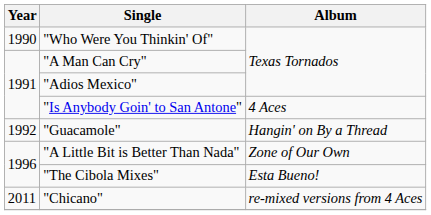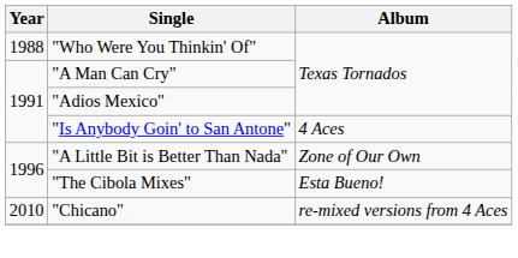"Who Were You Thinkin' Of" | Year: 1990 -> 1988
- row: 1992 | "Guacamole" | Hangin' on By a Thread
"Chicano" | Year: 2011 -> 2010
